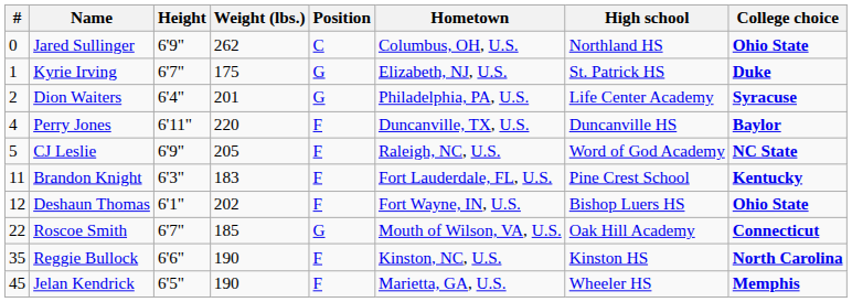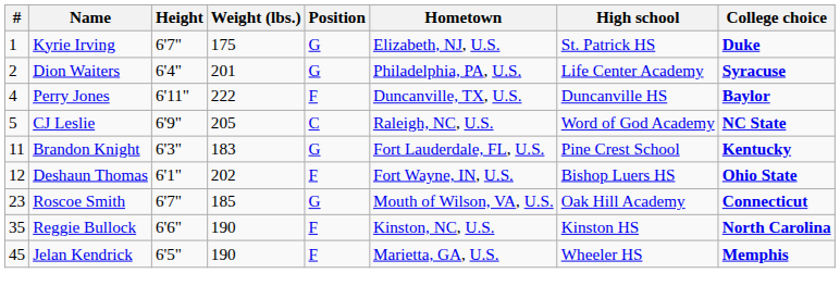- row: 0 | Jared Sullinger | 6'9" | 262 | C | Columbus, OH, U.S. | Northland HS | Ohio State
Perry Jones | Weight (lbs.): 220 -> 222
CJ Leslie | Position: F -> C
Brandon Knight | Position: F -> G
Roscoe Smith | #: 22 -> 23
